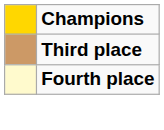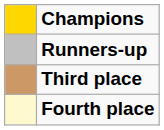+ row: Runners-up
